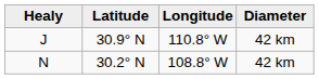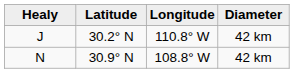J | Latitude: 30.9° N -> 30.2° N
N | Latitude: 30.2° N -> 30.9° N
